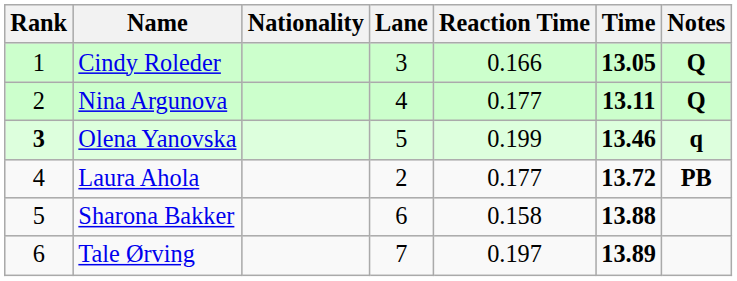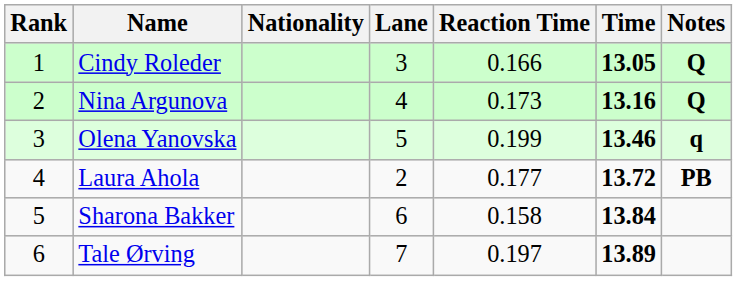Nina Argunova | Reaction Time: 0.177 -> 0.173
Nina Argunova | Time: 13.11 -> 13.16
Olena Yanovska | Rank: bold -> normal
Sharona Bakker | Time: 13.88 -> 13.84
